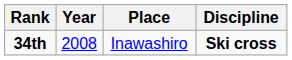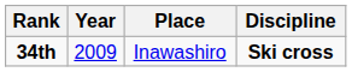34th | Year: 2008 -> 2009
